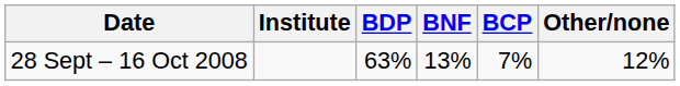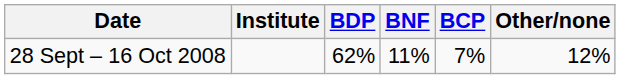28 Sept – 16 Oct 2008 | BDP: 63% -> 62%
28 Sept – 16 Oct 2008 | BNF: 13% -> 11%
